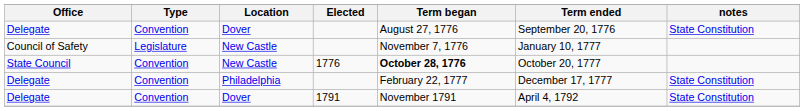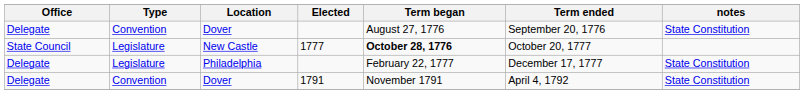- row: Council of Safety | Legislature | New Castle | November 7, 1776 | January 10, 1777
State Council | Type: Convention -> Legislature
State Council | Elected: 1776 -> 1777
Delegate / Philadelphia | Type: Convention -> Legislature
